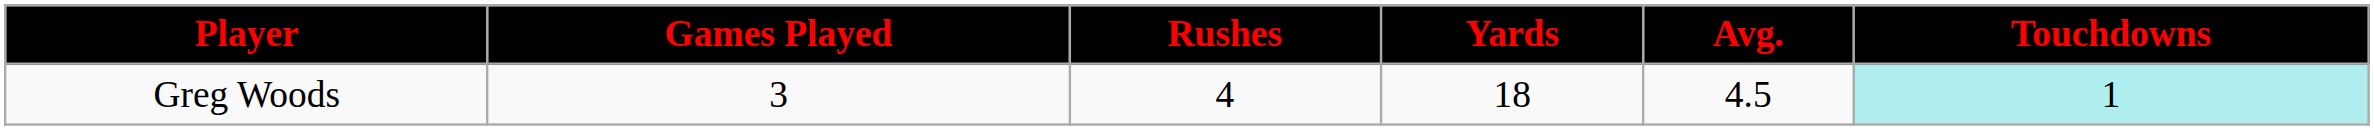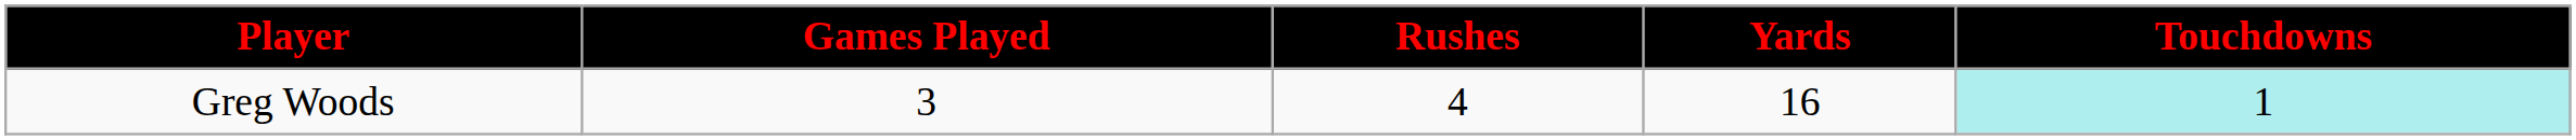- column: Avg. | 4.5
Greg Woods | Yards: 18 -> 16
